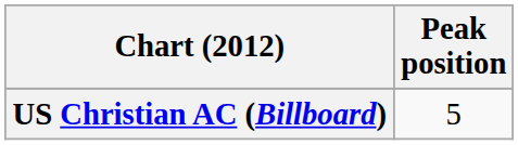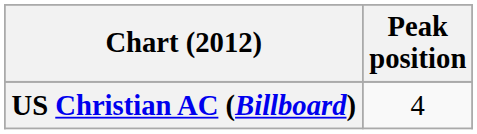US Christian AC (Billboard) | Peak position: 5 -> 4
